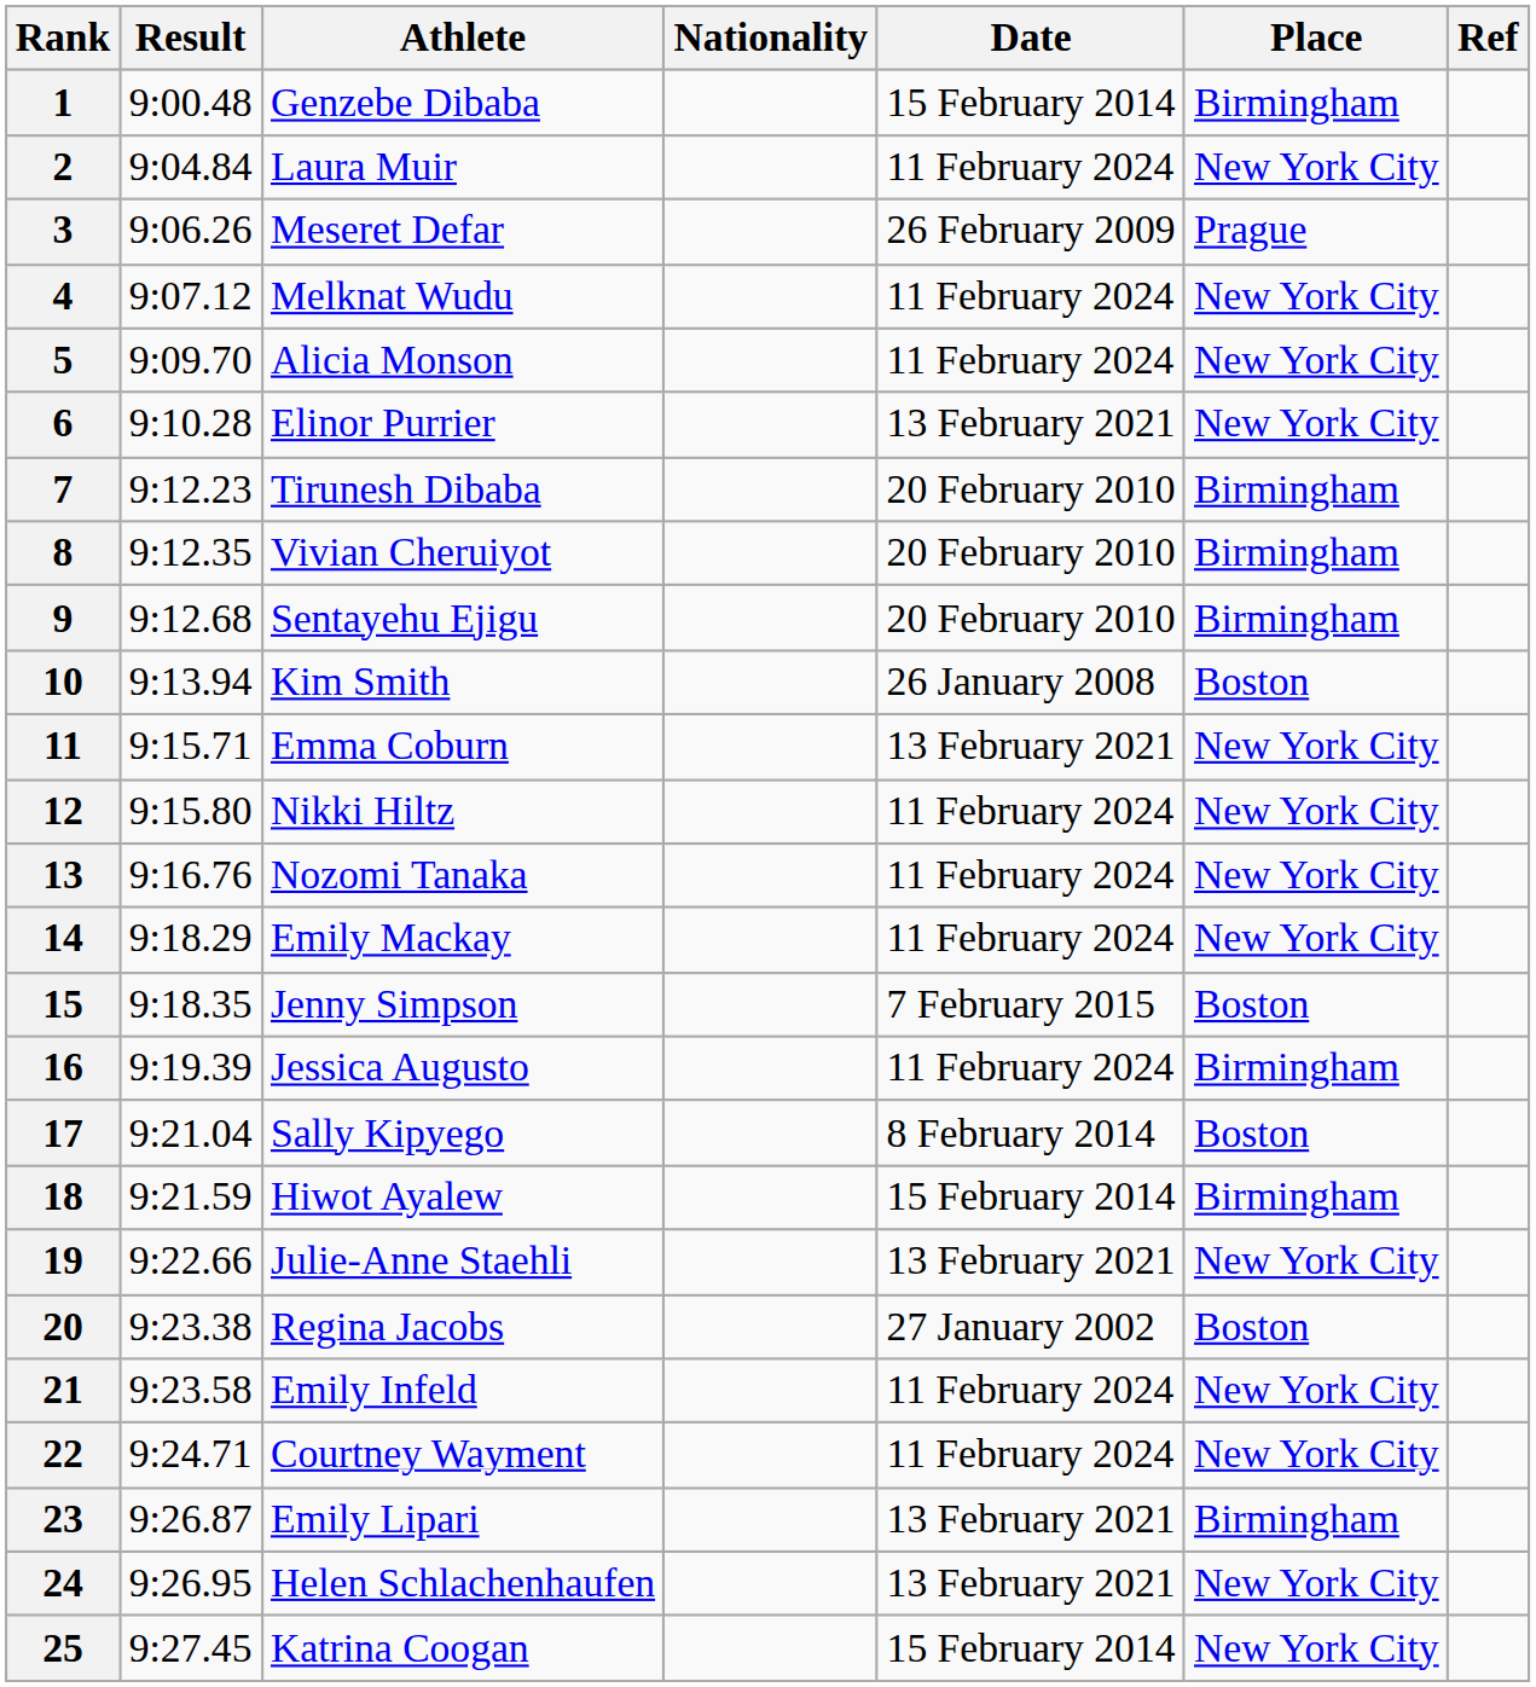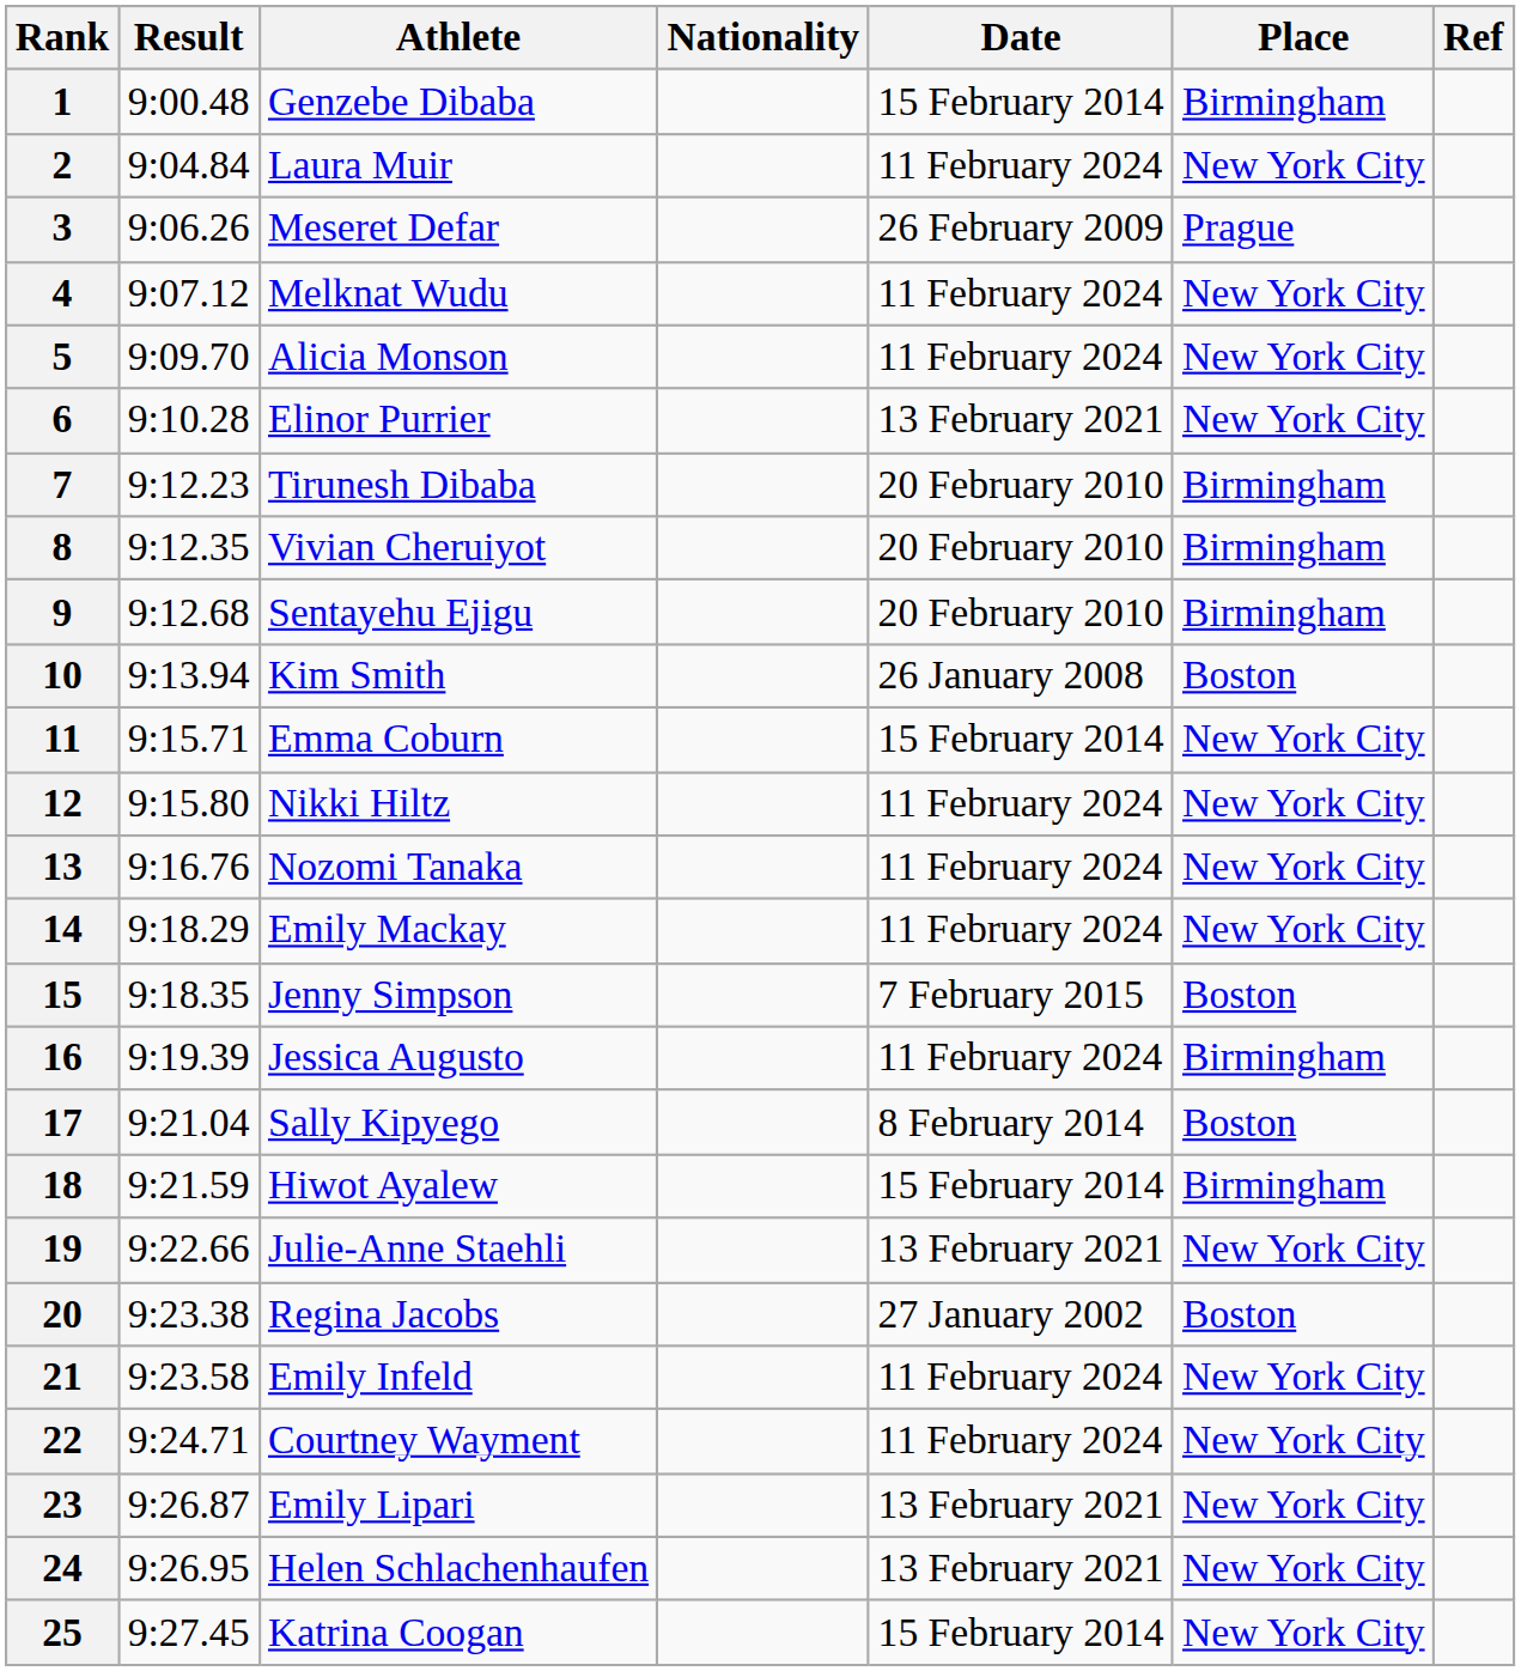11 | Date: 13 February 2021 -> 15 February 2014
23 | Place: Birmingham -> New York City
